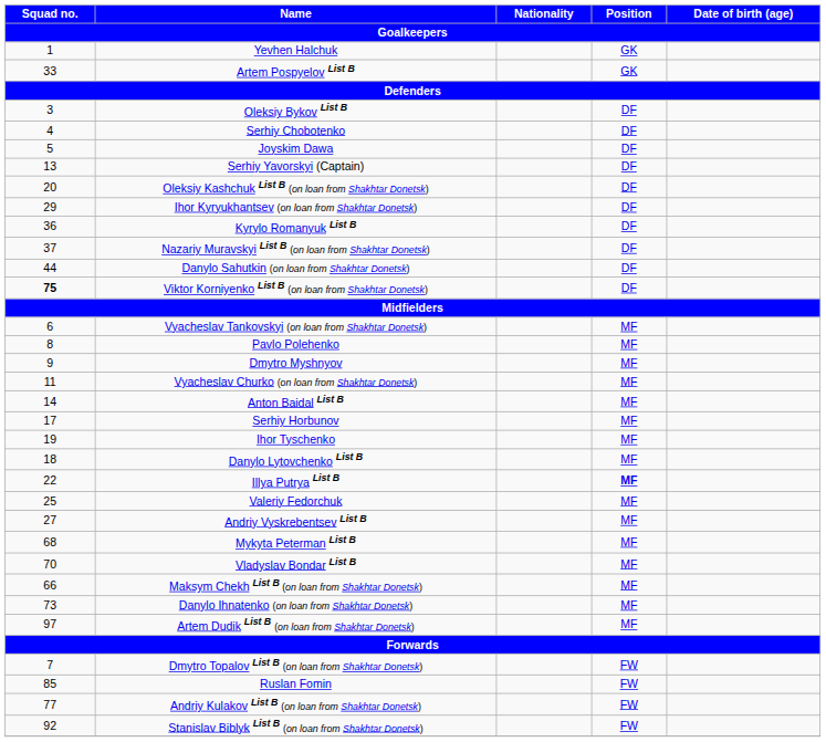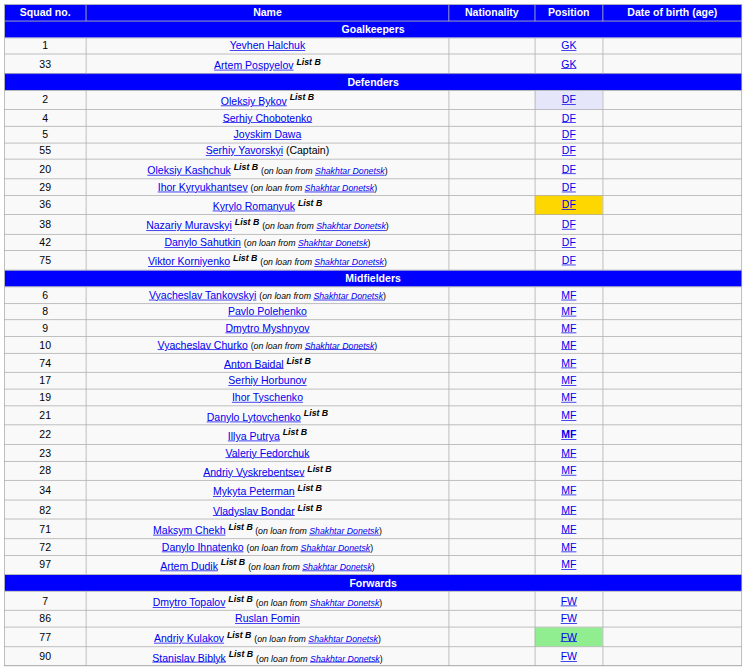Oleksiy Bykov List B | Squad no. / Goalkeepers: 3 -> 2
Oleksiy Bykov List B | Position / Goalkeepers: no background -> lavender background
Serhiy Yavorskyi (Captain) | Squad no. / Goalkeepers: 13 -> 55
Kyrylo Romanyuk List B | Position / Goalkeepers: no background -> gold background
Nazariy Muravskyi List B (on loan from Shakhtar Donetsk) | Squad no. / Goalkeepers: 37 -> 38
Danylo Sahutkin (on loan from Shakhtar Donetsk) | Squad no. / Goalkeepers: 44 -> 42
Viktor Korniyenko List B (on loan from Shakhtar Donetsk) | Squad no. / Goalkeepers: bold -> normal
Vyacheslav Churko (on loan from Shakhtar Donetsk) | Squad no. / Goalkeepers: 11 -> 10
Anton Baidal List B | Squad no. / Goalkeepers: 14 -> 74
Danylo Lytovchenko List B | Squad no. / Goalkeepers: 18 -> 21
Valeriy Fedorchuk | Squad no. / Goalkeepers: 25 -> 23
Andriy Vyskrebentsev List B | Squad no. / Goalkeepers: 27 -> 28
Mykyta Peterman List B | Squad no. / Goalkeepers: 68 -> 34
Vladyslav Bondar List B | Squad no. / Goalkeepers: 70 -> 82
Maksym Chekh List B (on loan from Shakhtar Donetsk) | Squad no. / Goalkeepers: 66 -> 71
Danylo Ihnatenko (on loan from Shakhtar Donetsk) | Squad no. / Goalkeepers: 73 -> 72
Ruslan Fomin | Squad no. / Goalkeepers: 85 -> 86
Andriy Kulakov List B (on loan from Shakhtar Donetsk) | Position / Goalkeepers: no background -> lightgreen background
Stanislav Biblyk List B (on loan from Shakhtar Donetsk) | Squad no. / Goalkeepers: 92 -> 90
